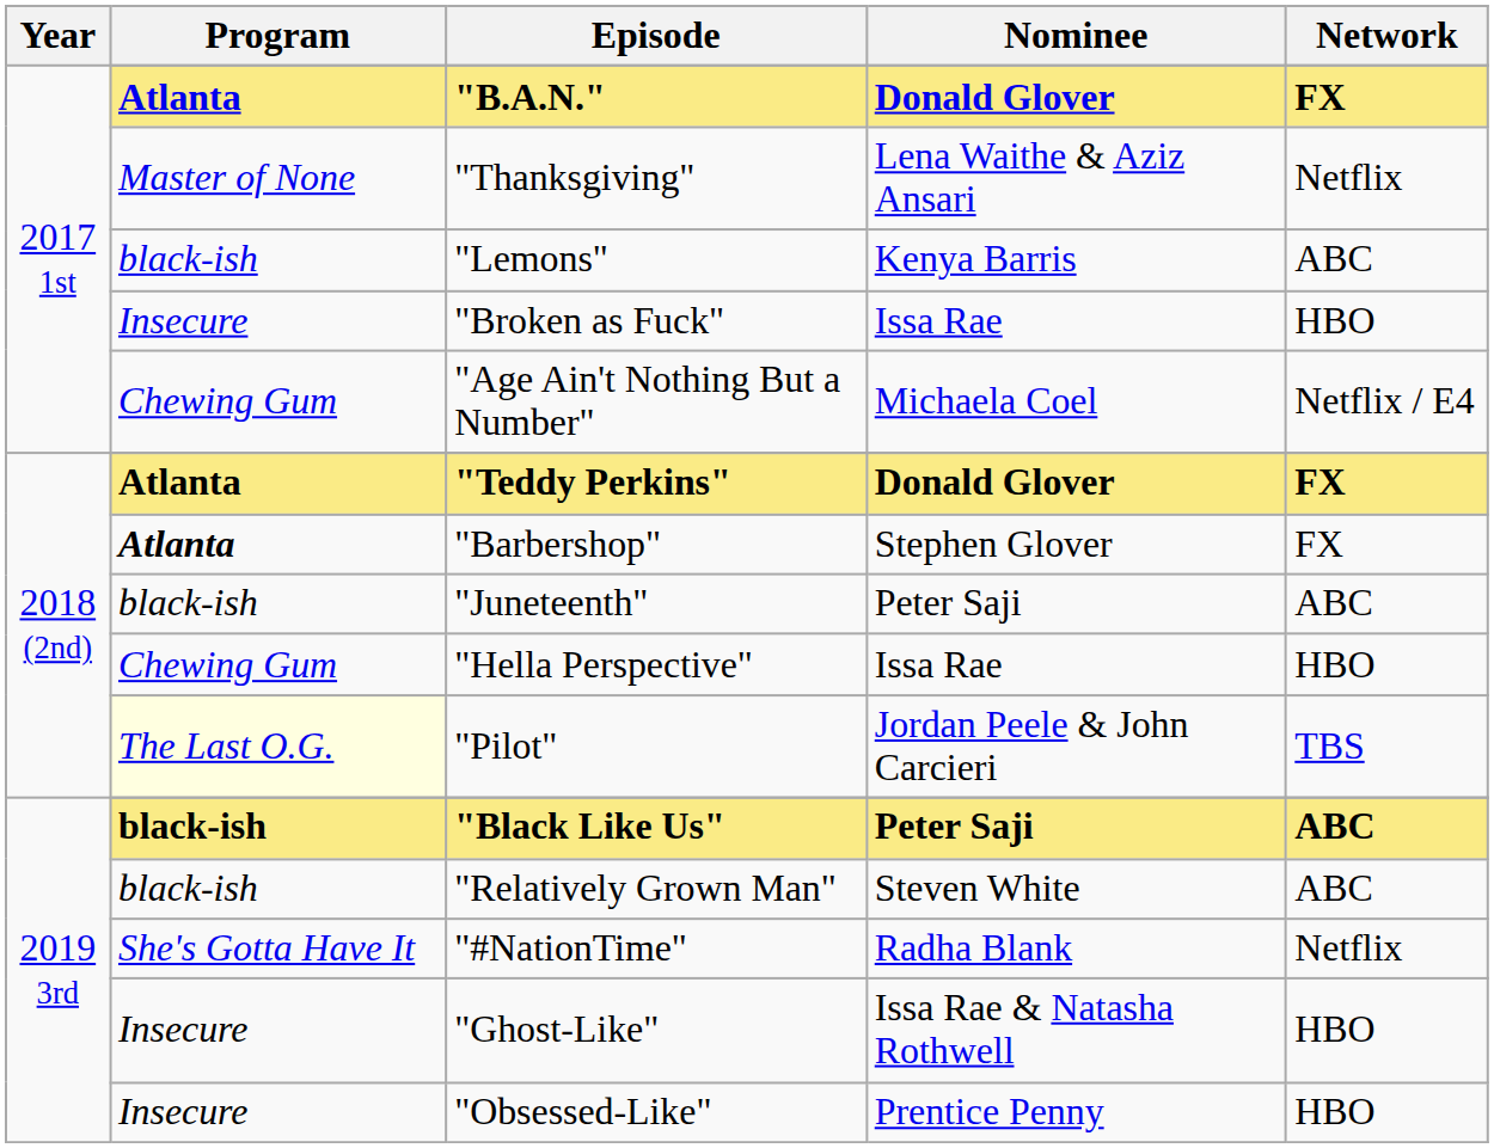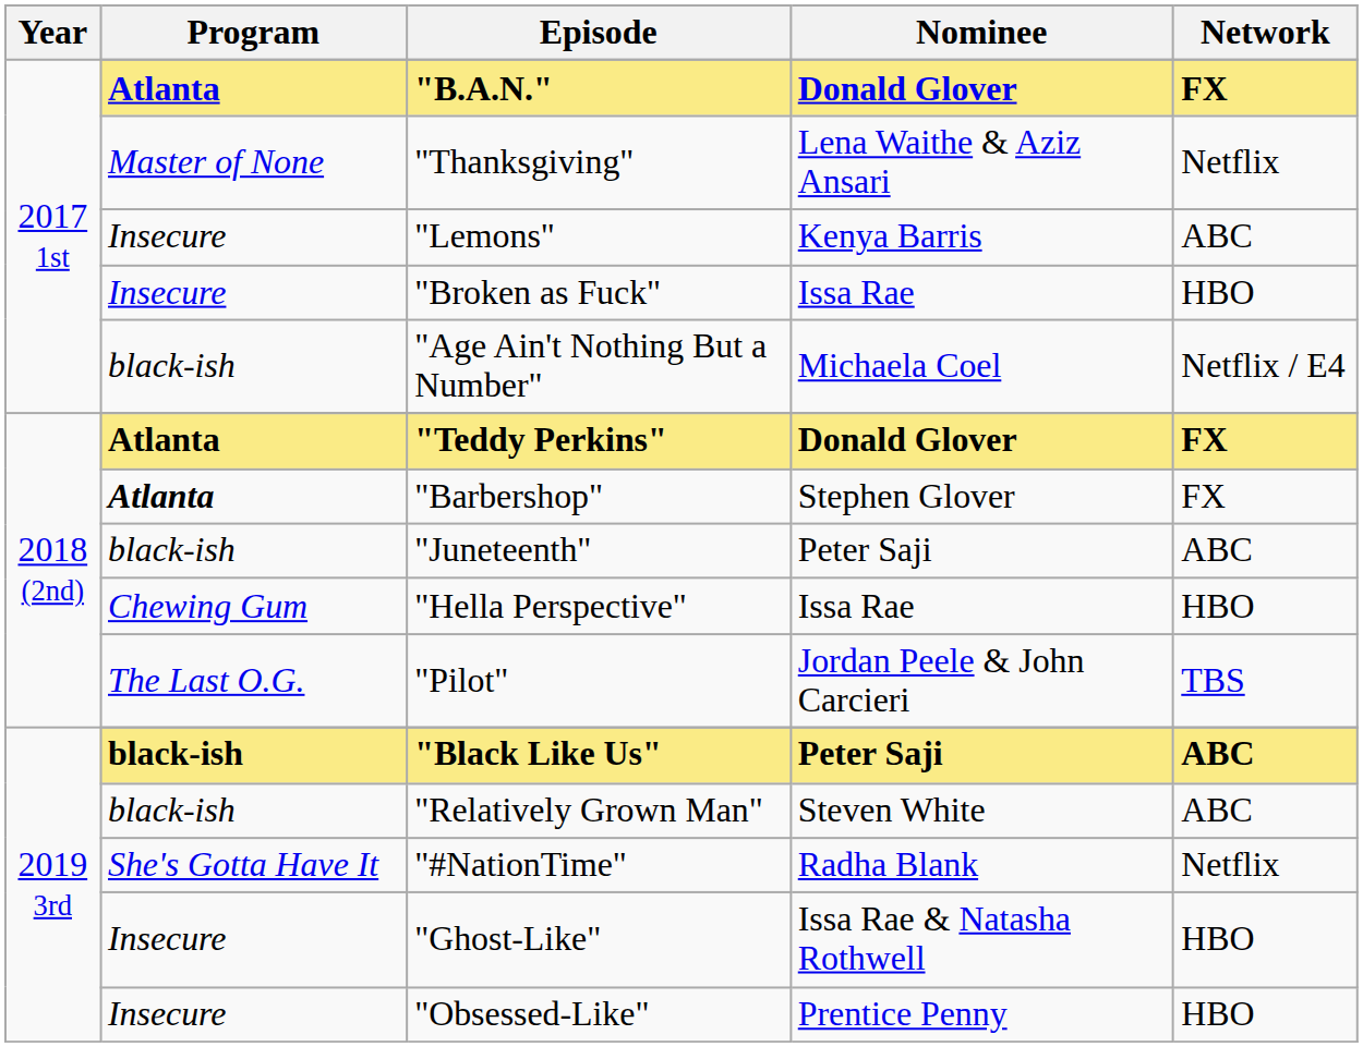"Lemons" | Program: black-ish -> Insecure
"Age Ain't Nothing But a Number" | Program: Chewing Gum -> black-ish
"Pilot" | Program: lightyellow background -> no background
